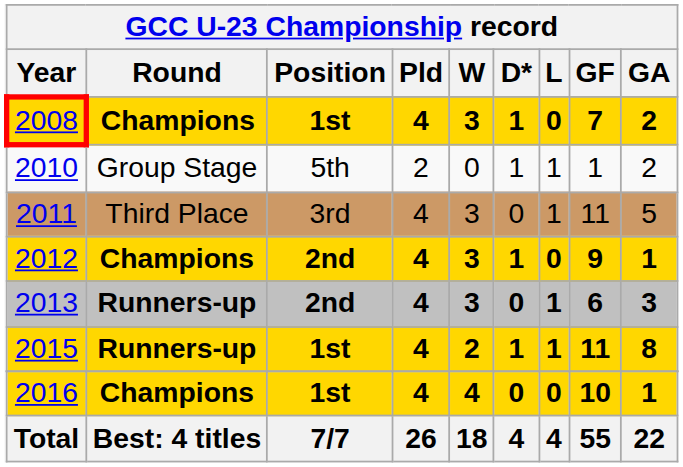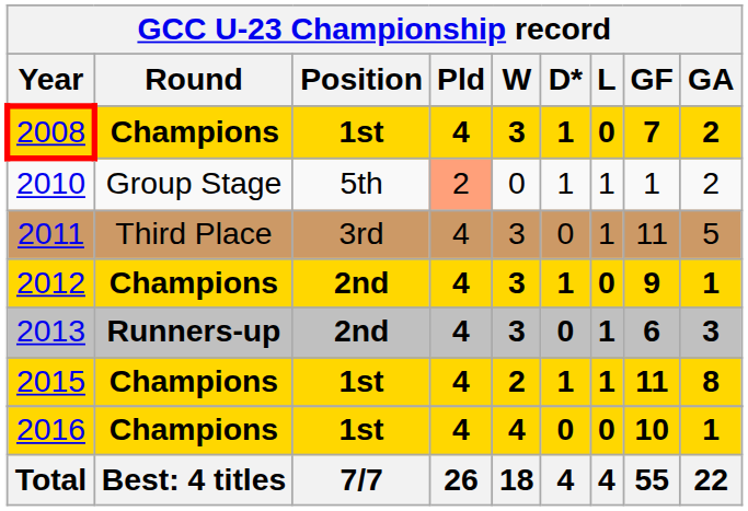2010 | Pld: no background -> lightsalmon background
2015 | Round: Runners-up -> Champions
